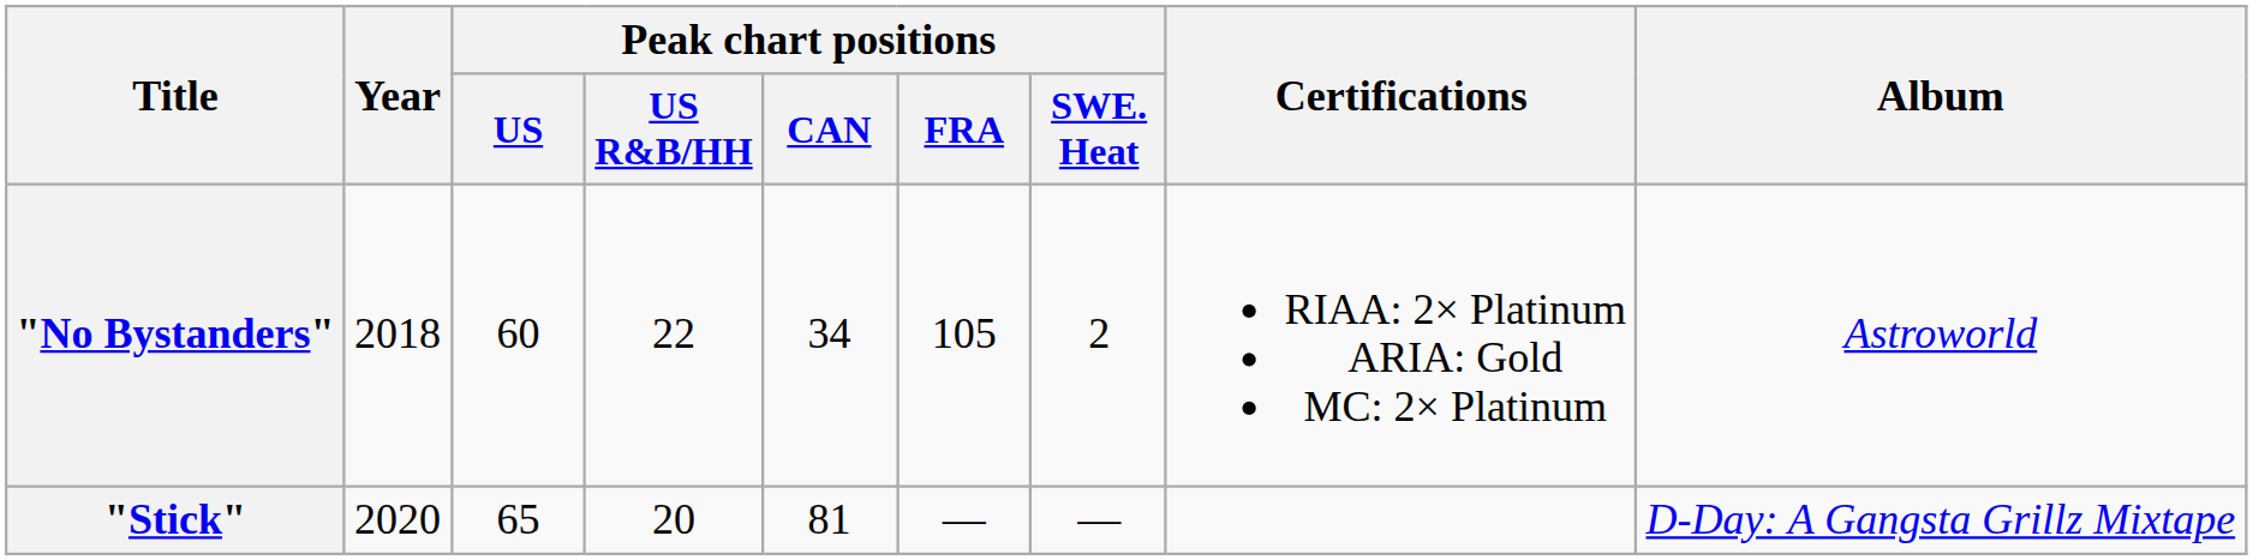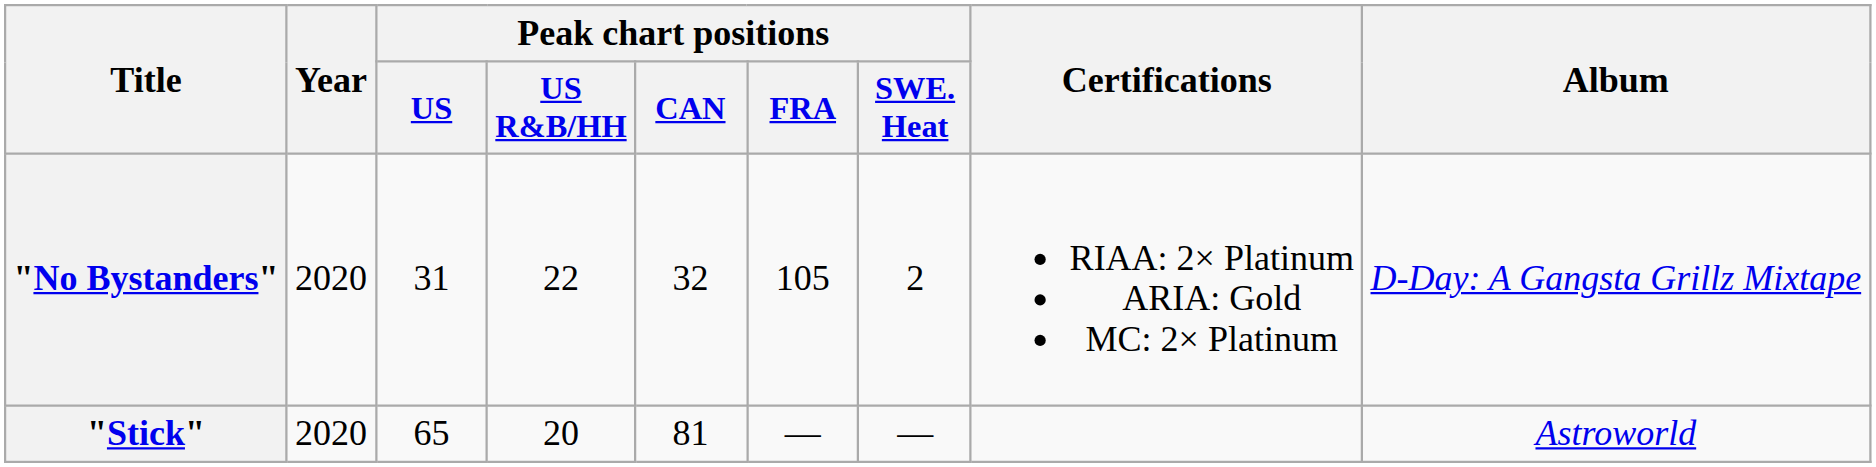"No Bystanders" | Year: 2018 -> 2020
"No Bystanders" | Peak chart positions / US: 60 -> 31
"No Bystanders" | Peak chart positions / CAN: 34 -> 32
"No Bystanders" | Album: Astroworld -> D-Day: A Gangsta Grillz Mixtape
"Stick" | Album: D-Day: A Gangsta Grillz Mixtape -> Astroworld
